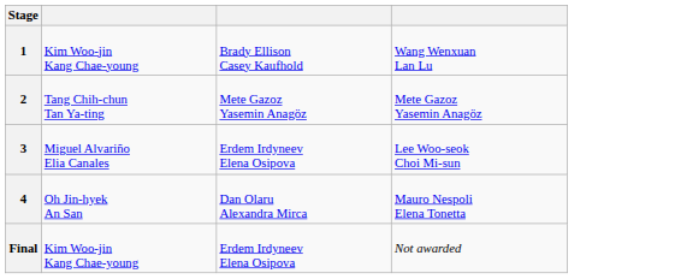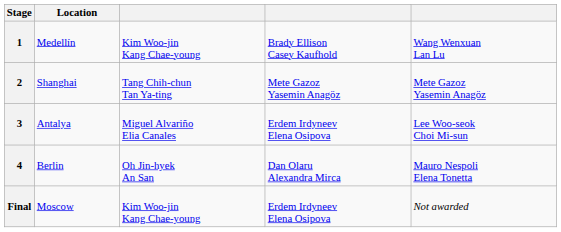+ column: Location | Medellín | Shanghai | Antalya | Berlin | Moscow
